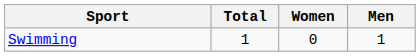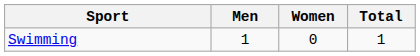columns swapped: Men <-> Total
